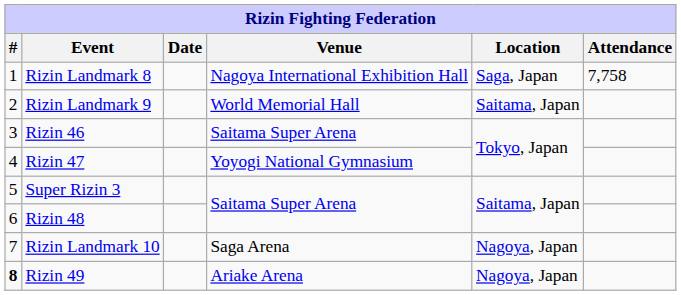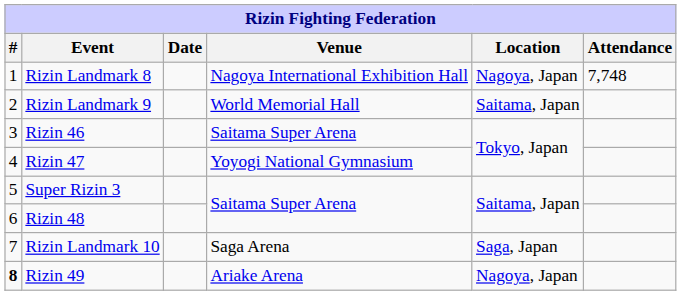Rizin Landmark 8 | Location: Saga, Japan -> Nagoya, Japan
Rizin Landmark 8 | Attendance: 7,758 -> 7,748
Rizin Landmark 10 | Location: Nagoya, Japan -> Saga, Japan
